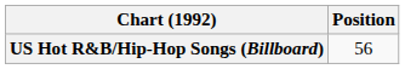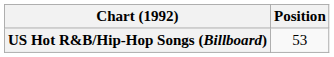US Hot R&B/Hip-Hop Songs (Billboard) | Position: 56 -> 53
